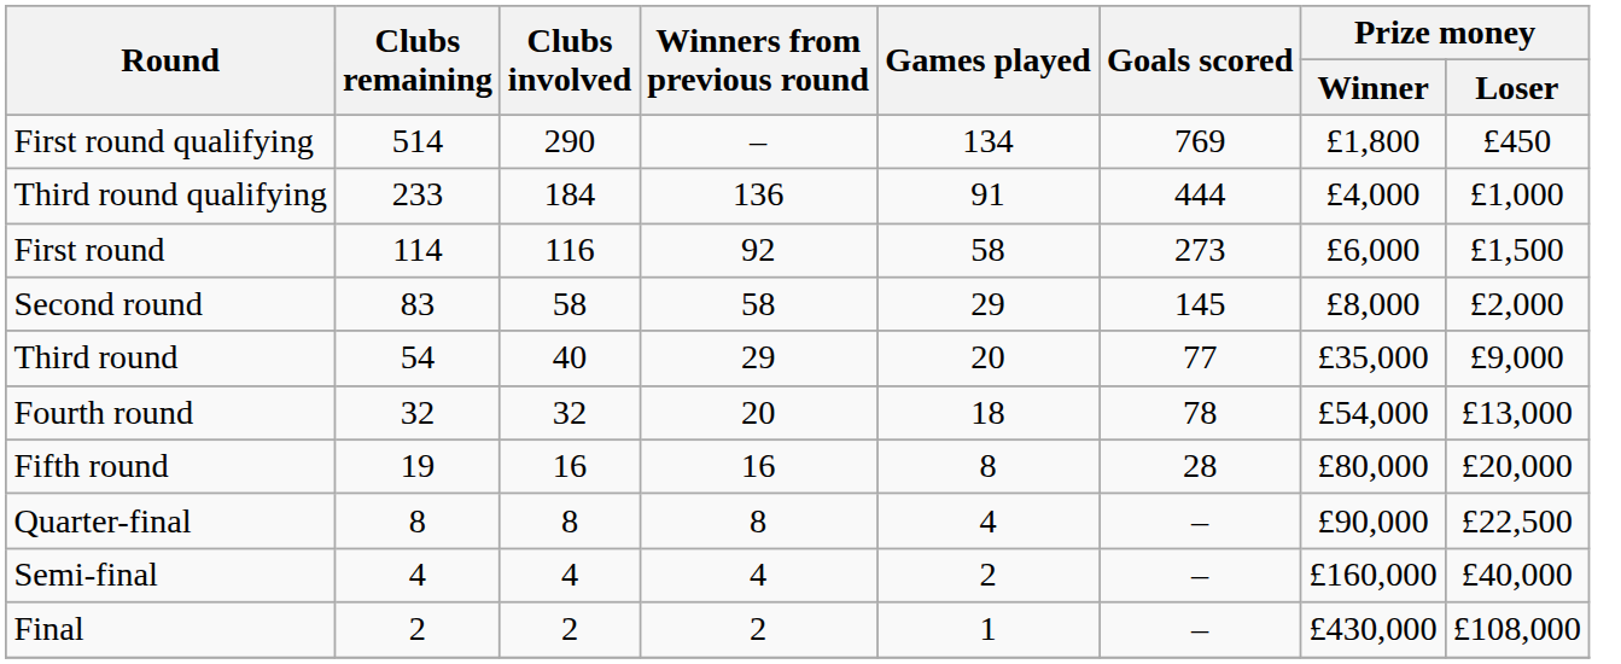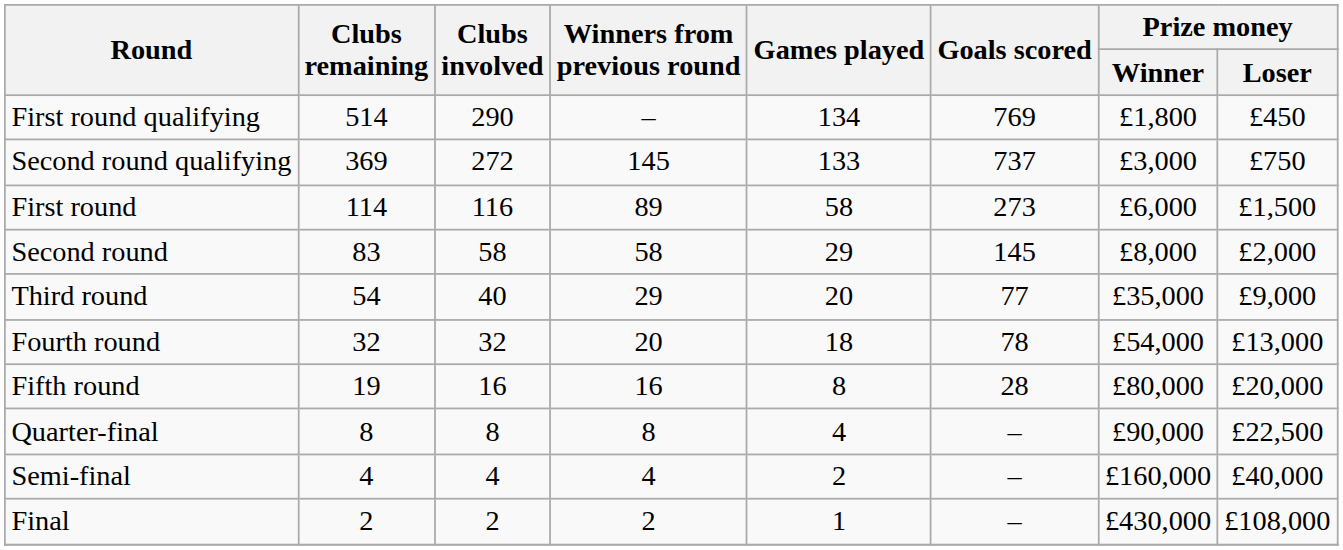+ row: Second round qualifying | 369 | 272 | 145 | 133 | 737 | £3,000 | £750
- row: Third round qualifying | 233 | 184 | 136 | 91 | 444 | £4,000 | £1,000
First round | Winners from previous round: 92 -> 89
